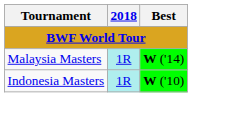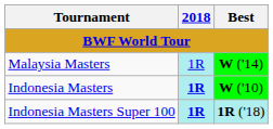Indonesia Masters | 2018: normal -> bold
+ row: Indonesia Masters Super 100 | 1R | 1R ('18)
